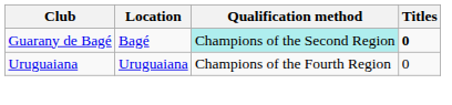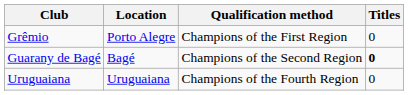+ row: Grêmio | Porto Alegre | Champions of the First Region | 0
Guarany de Bagé | Qualification method: paleturquoise background -> no background
